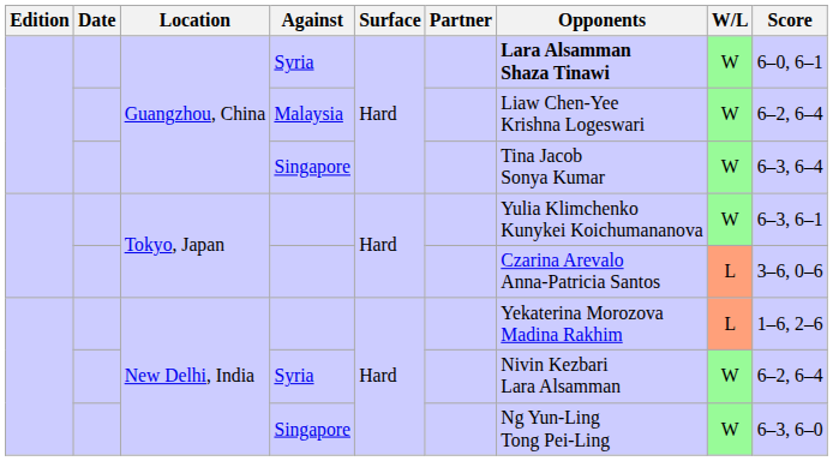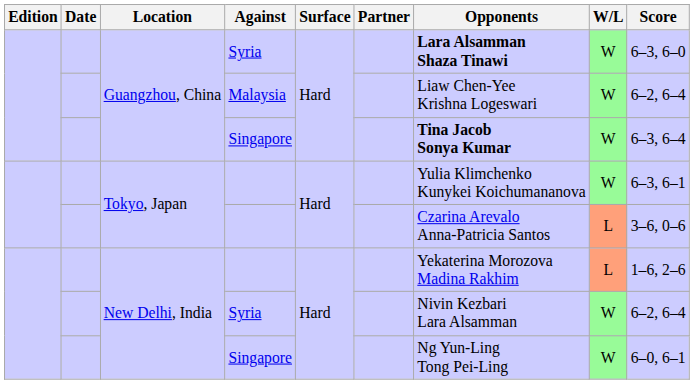Guangzhou, China / Syria | Score: 6–0, 6–1 -> 6–3, 6–0
Guangzhou, China / Singapore | Opponents: normal -> bold
New Delhi, India / Singapore | Score: 6–3, 6–0 -> 6–0, 6–1
